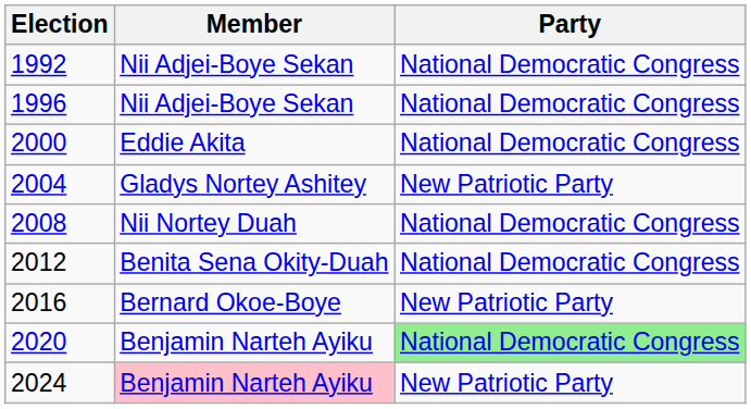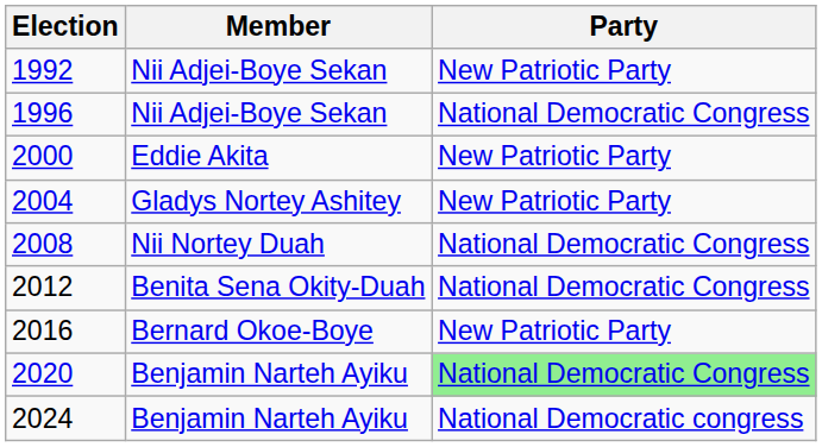1992 | Party: National Democratic Congress -> New Patriotic Party
2000 | Party: National Democratic Congress -> New Patriotic Party
2024 | Member: pink background -> no background
2024 | Party: New Patriotic Party -> National Democratic congress
